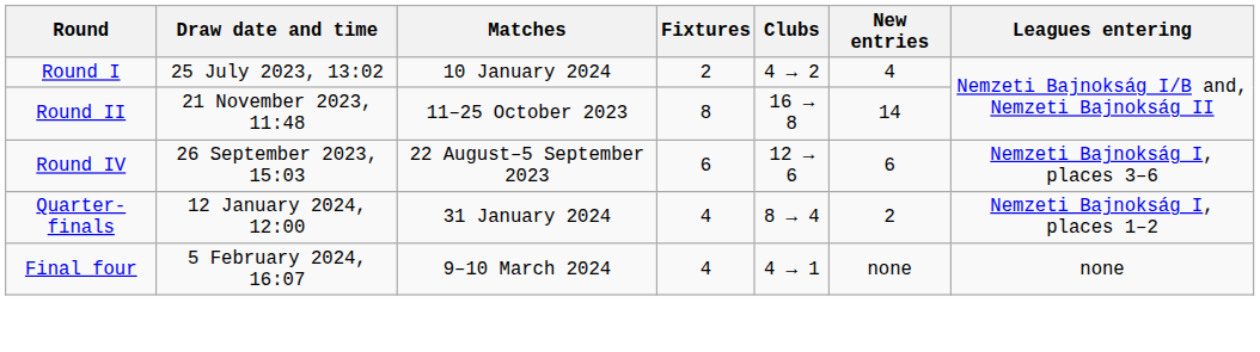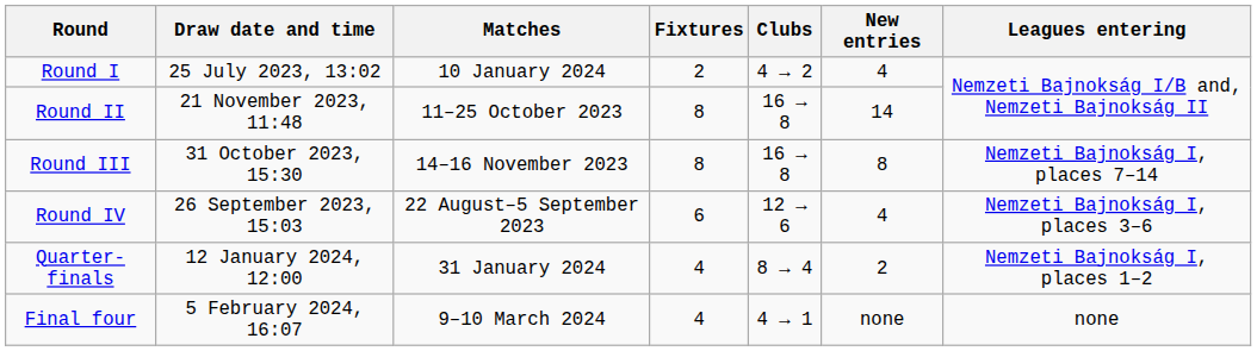+ row: Round III | 31 October 2023, 15:30 | 14–16 November 2023 | 8 | 16 → 8 | 8 | Nemzeti Bajnokság I, places 7–14
Round IV | New entries: 6 -> 4
